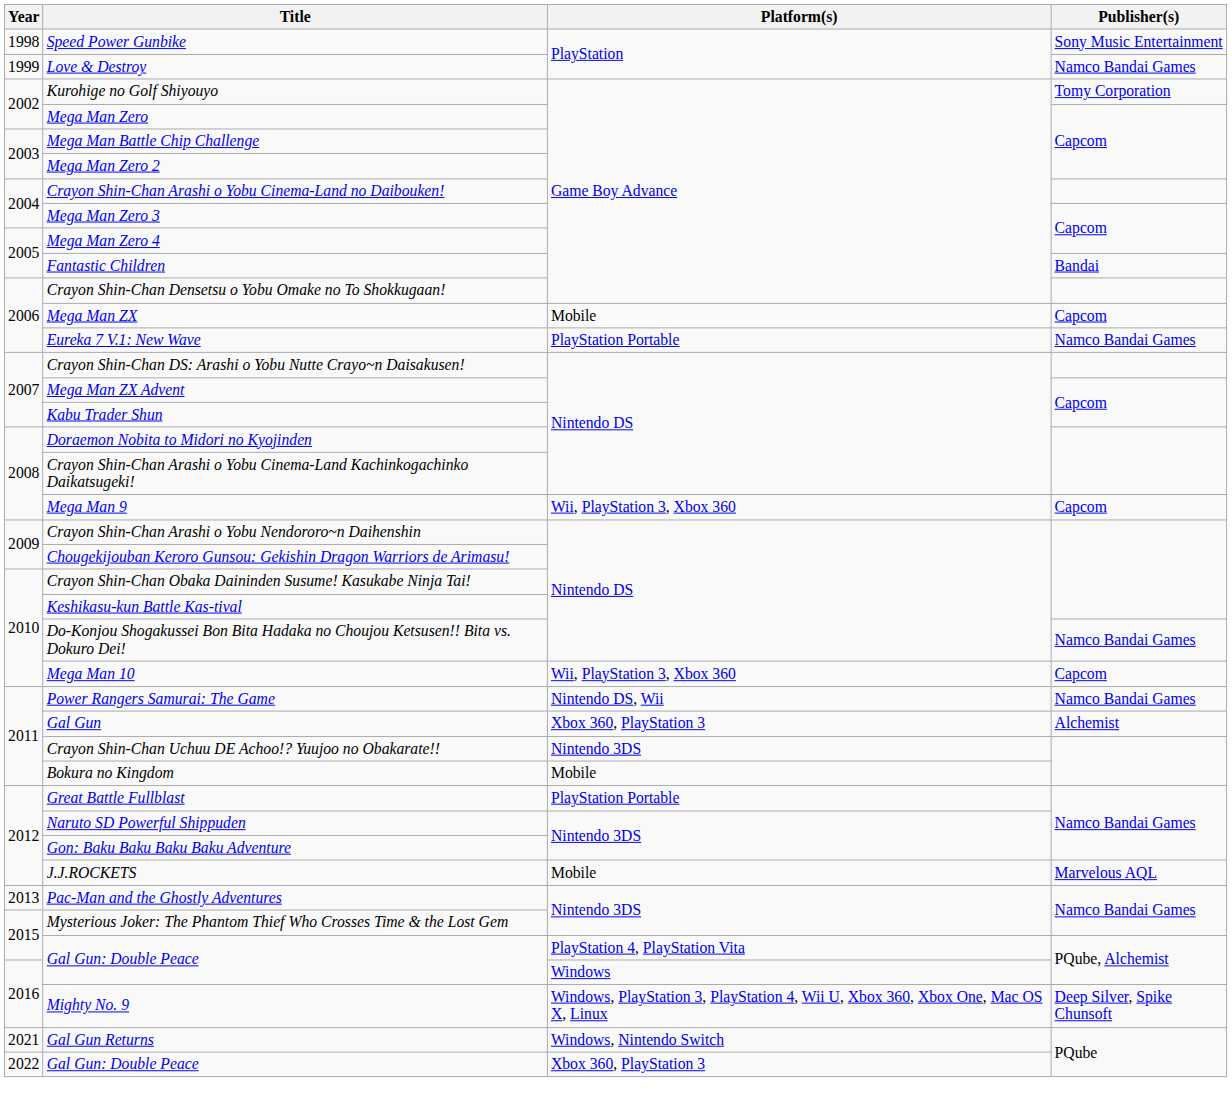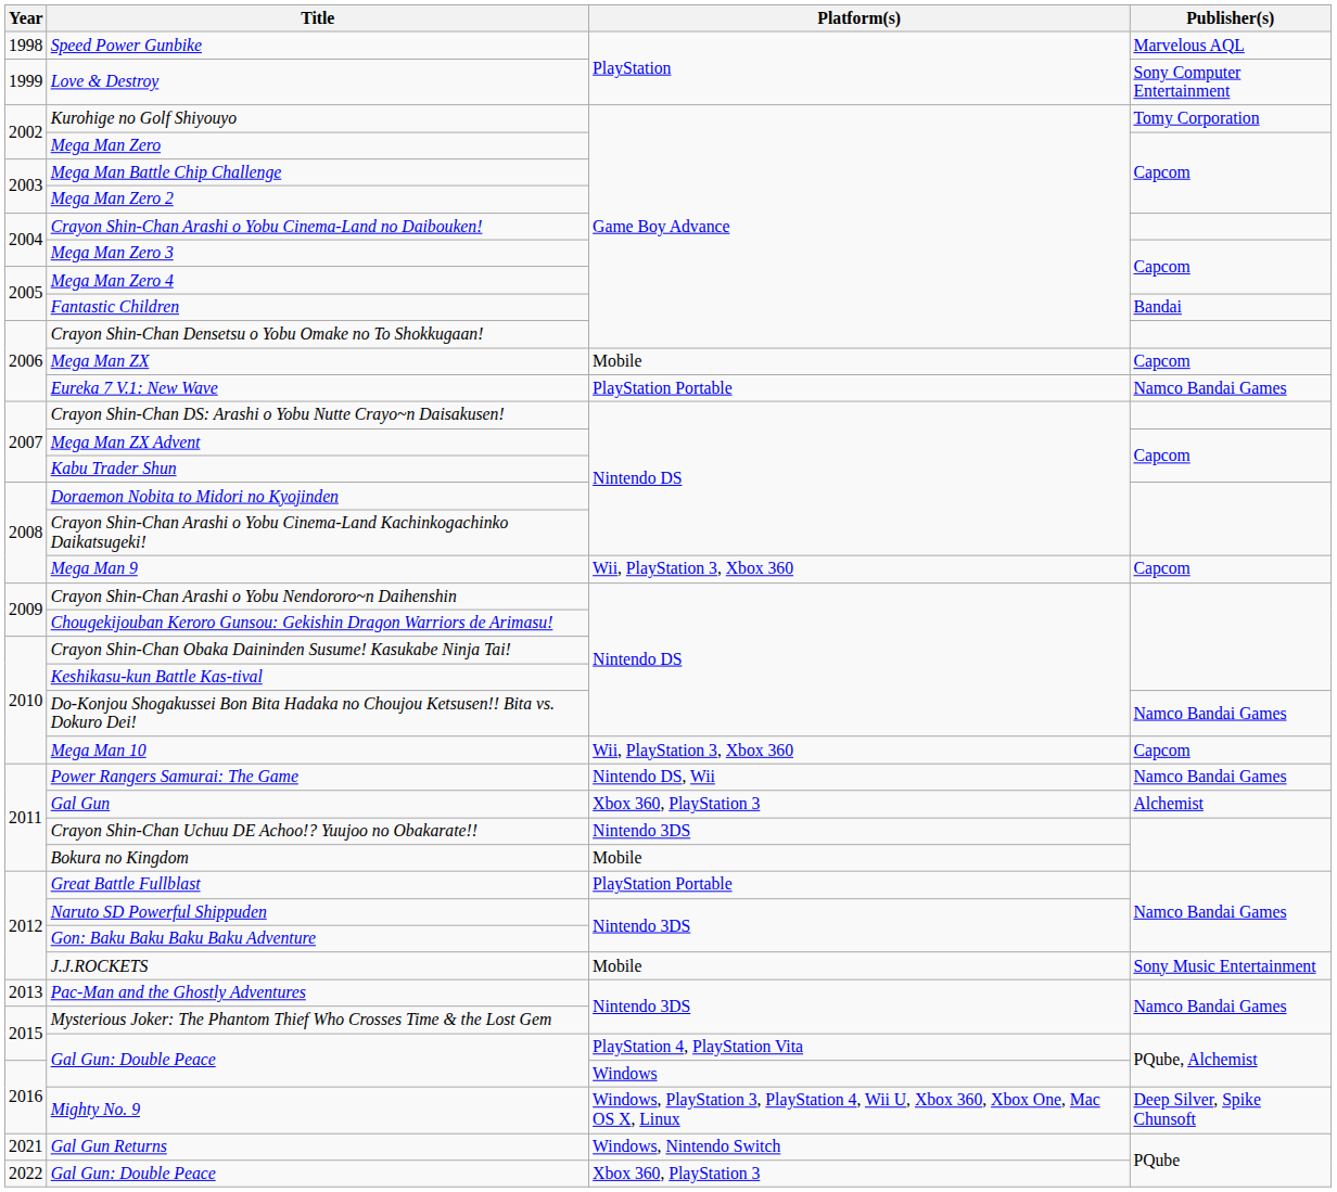Speed Power Gunbike | Publisher(s): Sony Music Entertainment -> Marvelous AQL
Love & Destroy | Publisher(s): Namco Bandai Games -> Sony Computer Entertainment
J.J.ROCKETS | Publisher(s): Marvelous AQL -> Sony Music Entertainment
